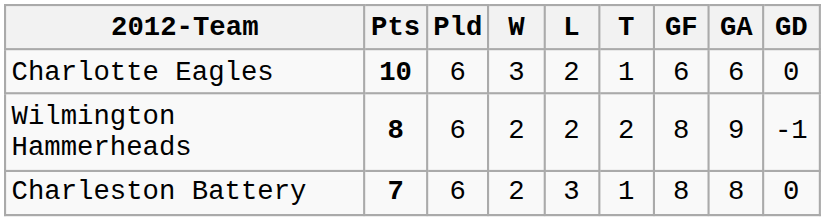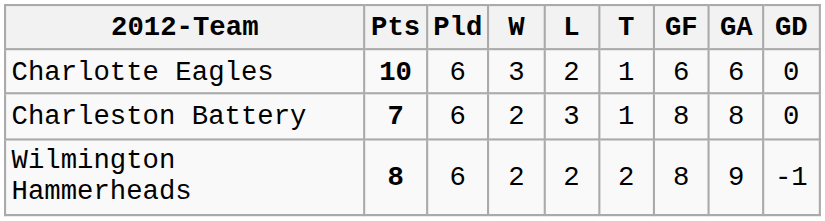rows swapped: Wilmington Hammerheads <-> Charleston Battery
